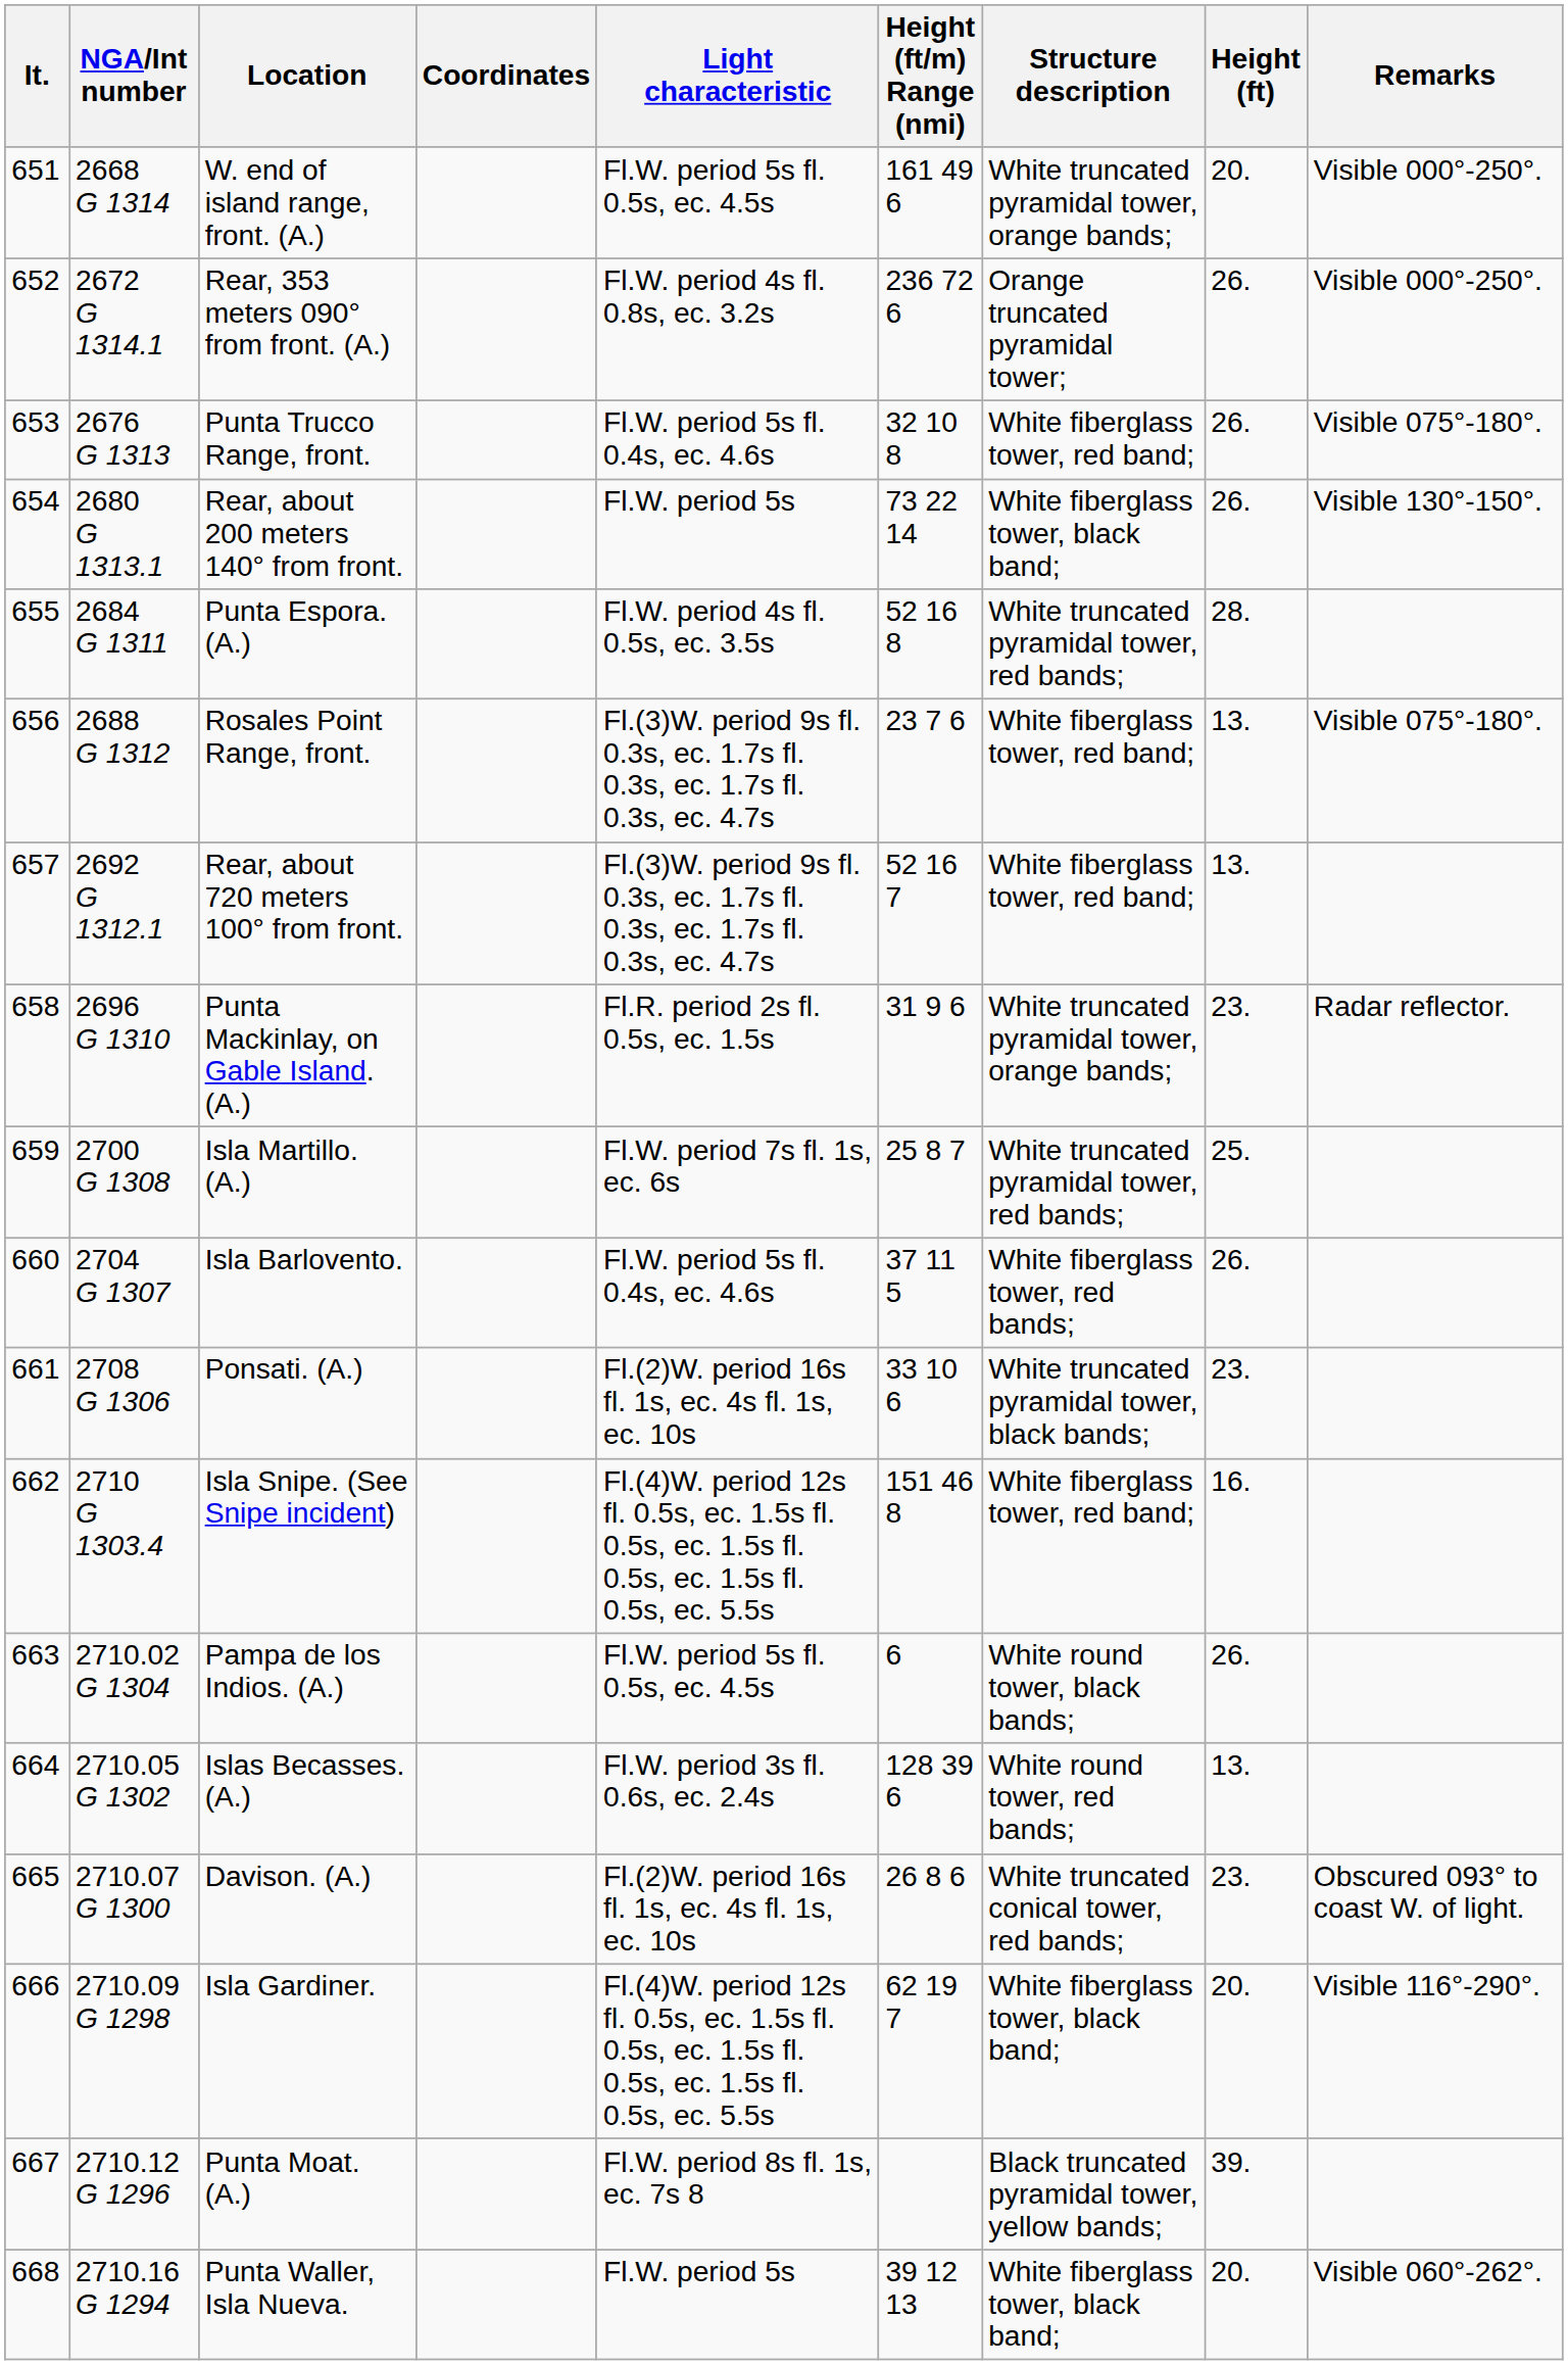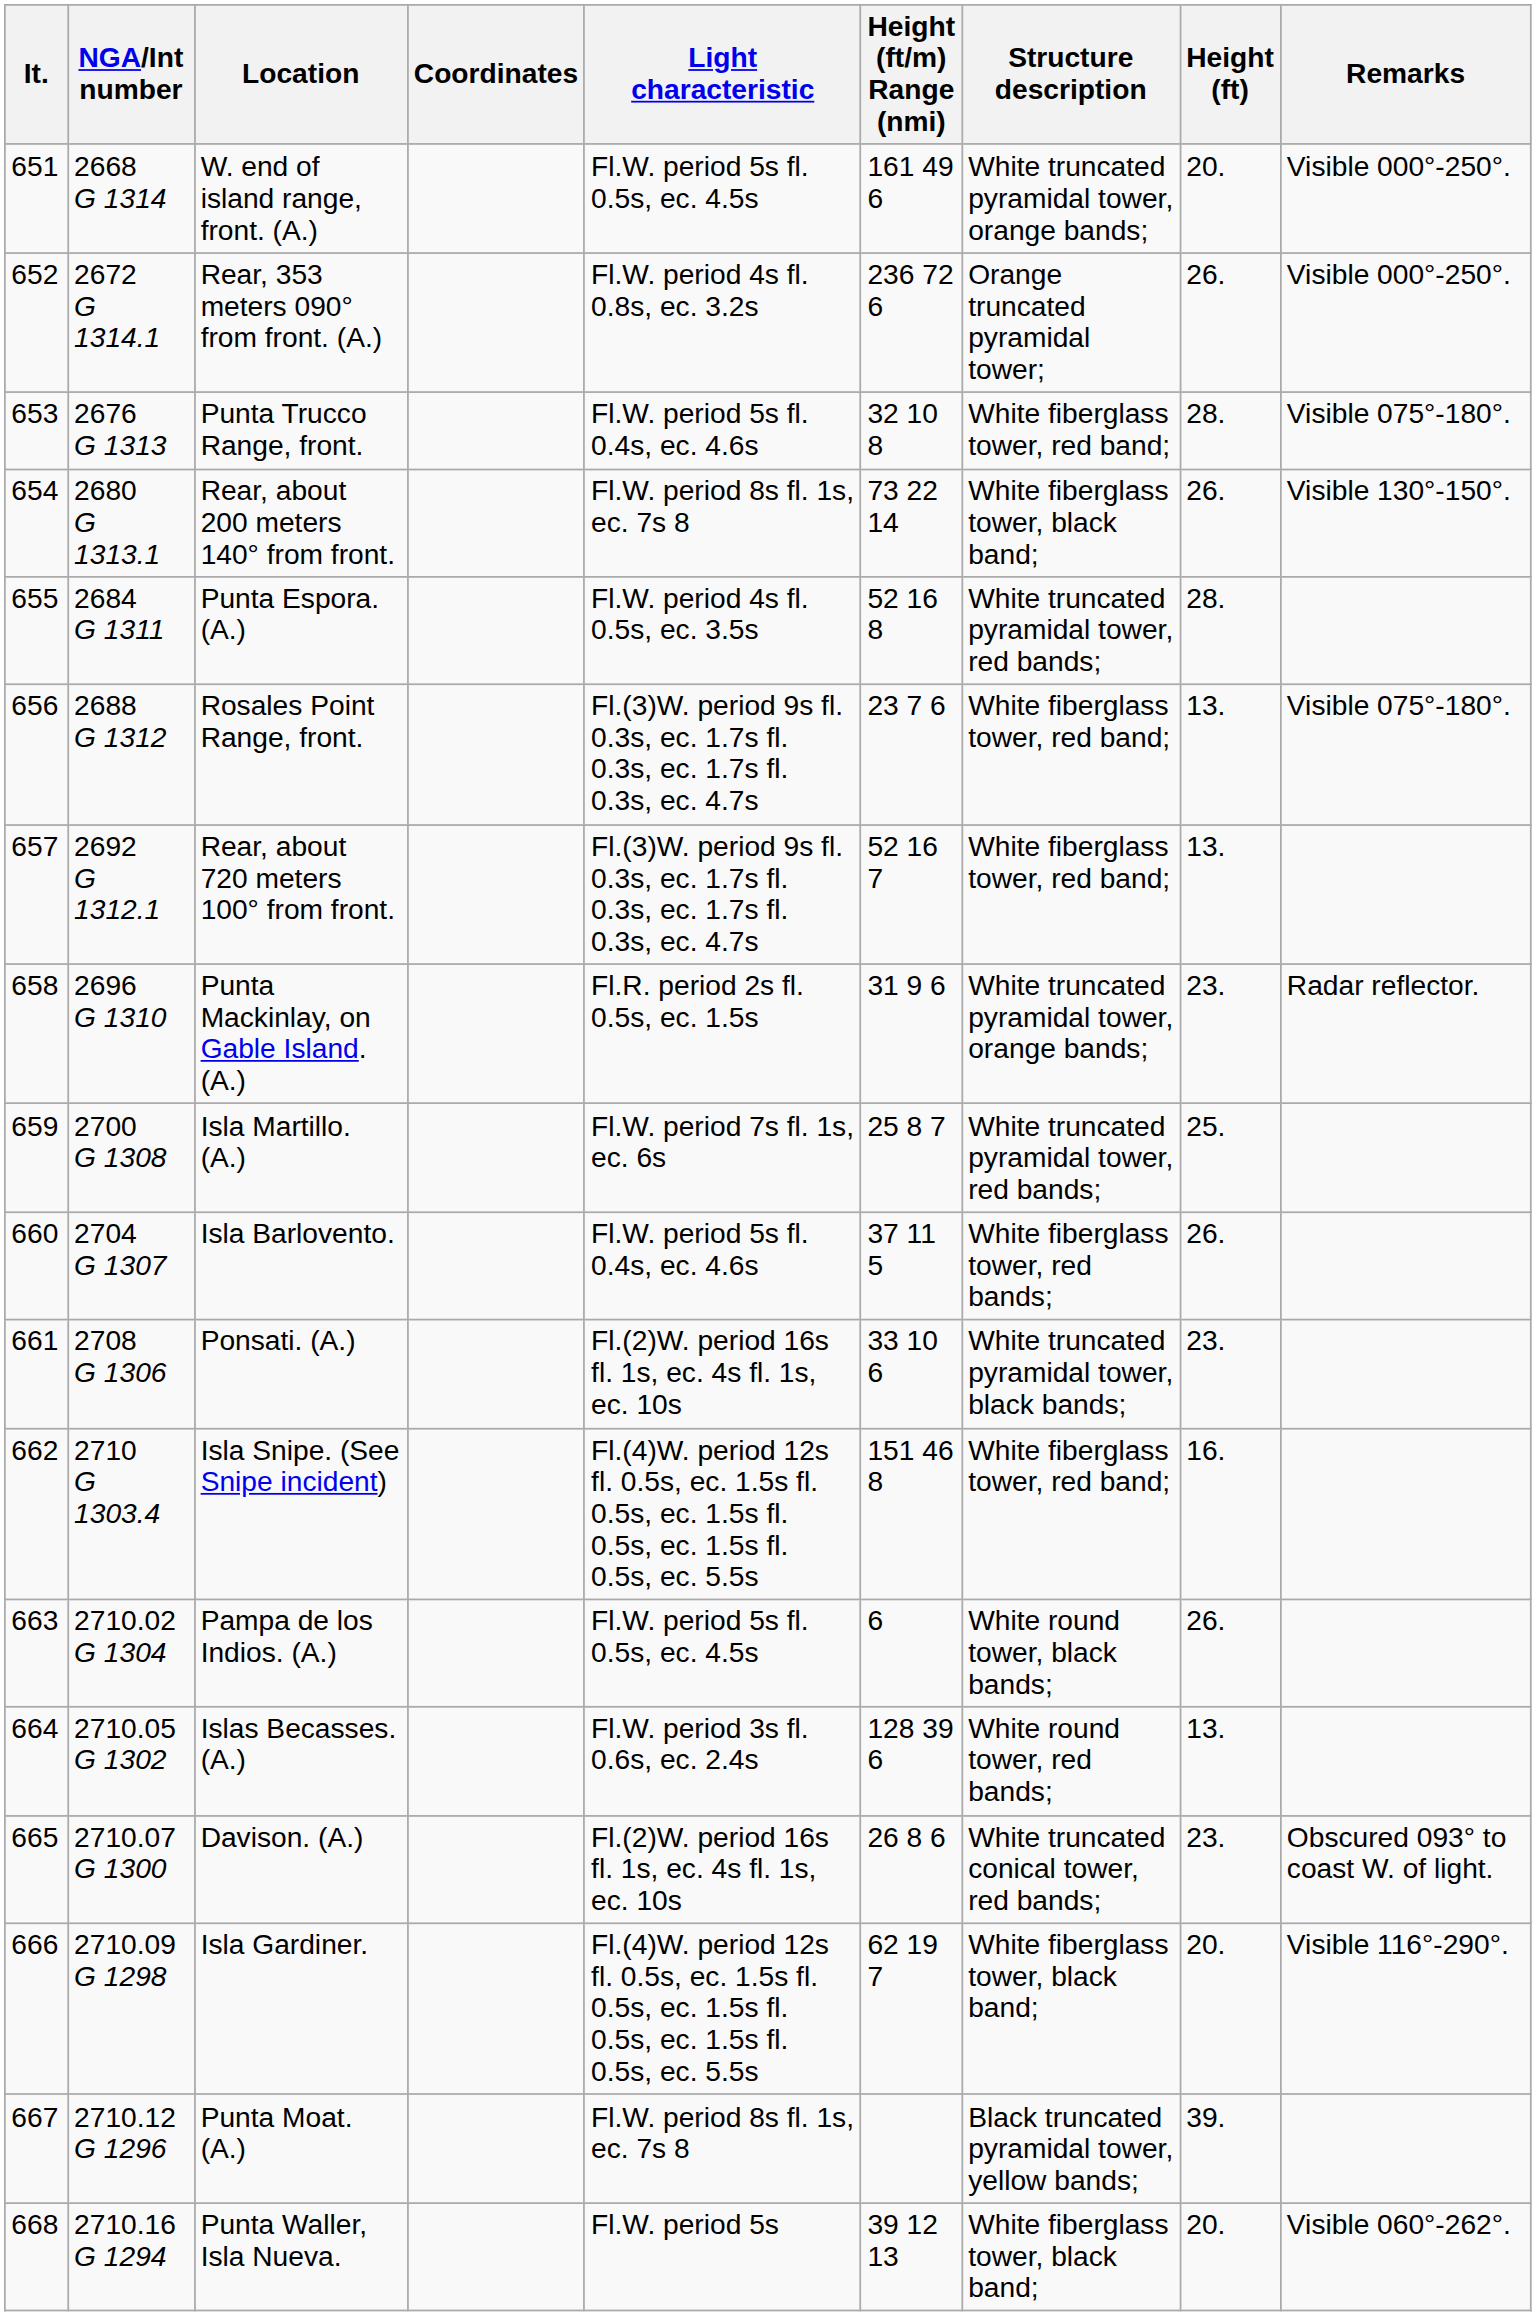Punta Trucco Range, front. | Height (ft): 26. -> 28.
Rear, about 200 meters 140° from front. | Light characteristic: Fl.W. period 5s -> Fl.W. period 8s fl. 1s, ec. 7s 8
